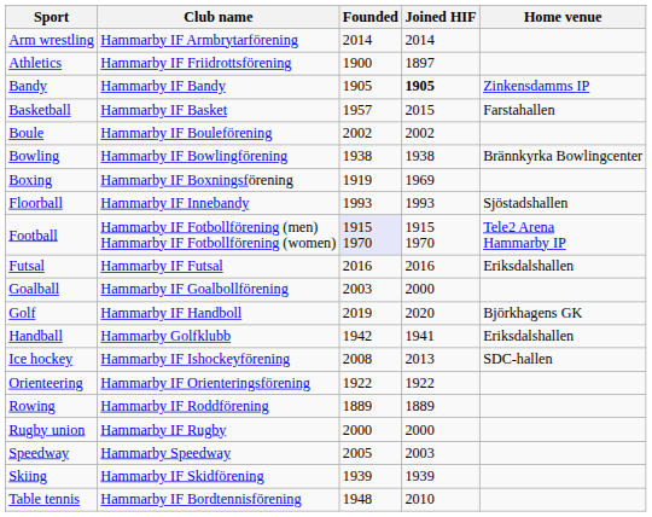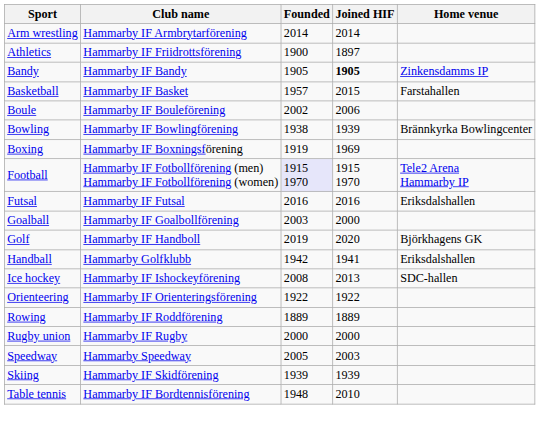Boule | Joined HIF: 2002 -> 2006
Bowling | Joined HIF: 1938 -> 1939
- row: Floorball | Hammarby IF Innebandy | 1993 | 1993 | Sjöstadshallen
